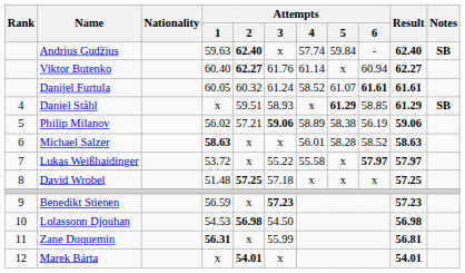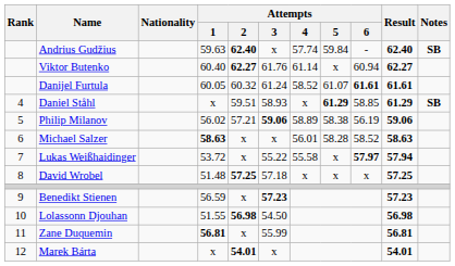Lukas Weißhaidinger | Result: 57.97 -> 57.94
Lolassonn Djouhan | Attempts / 1: 54.53 -> 51.55
Zane Duquemin | Attempts / 1: 56.31 -> 56.81
